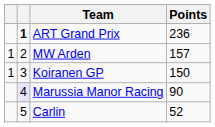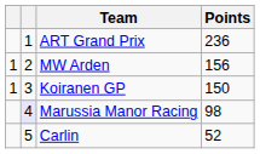ART Grand Prix | column 2: bold -> normal
MW Arden | Points: 157 -> 156
Marussia Manor Racing | Points: 90 -> 98
